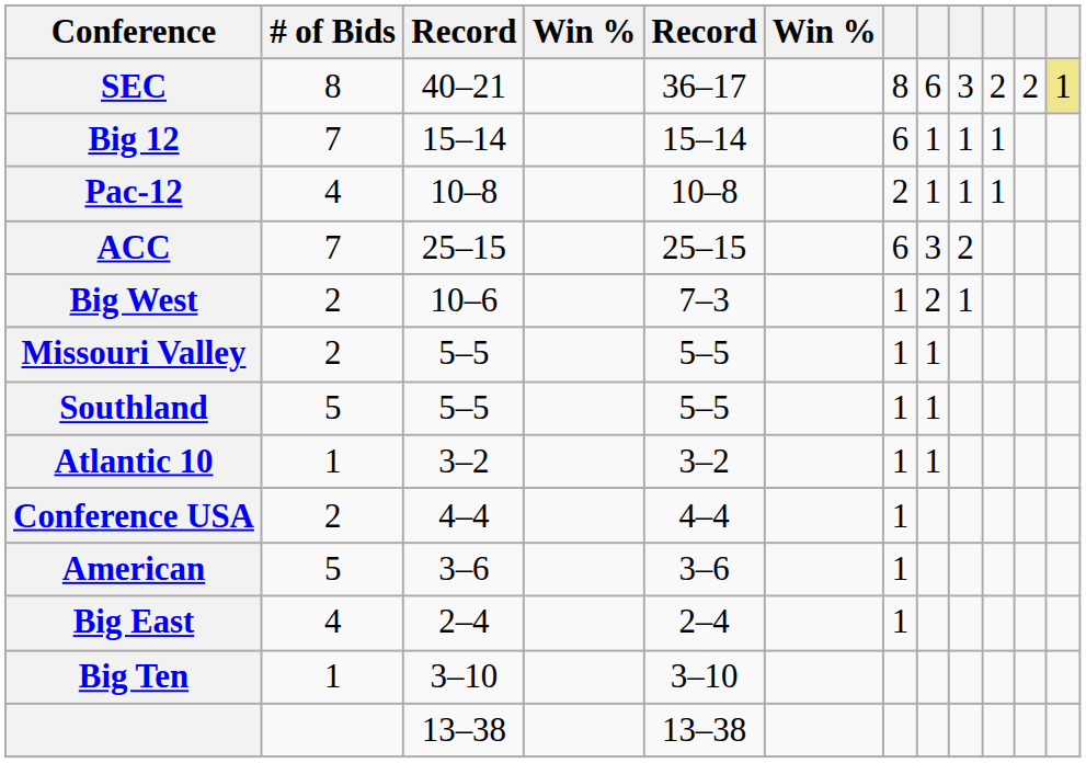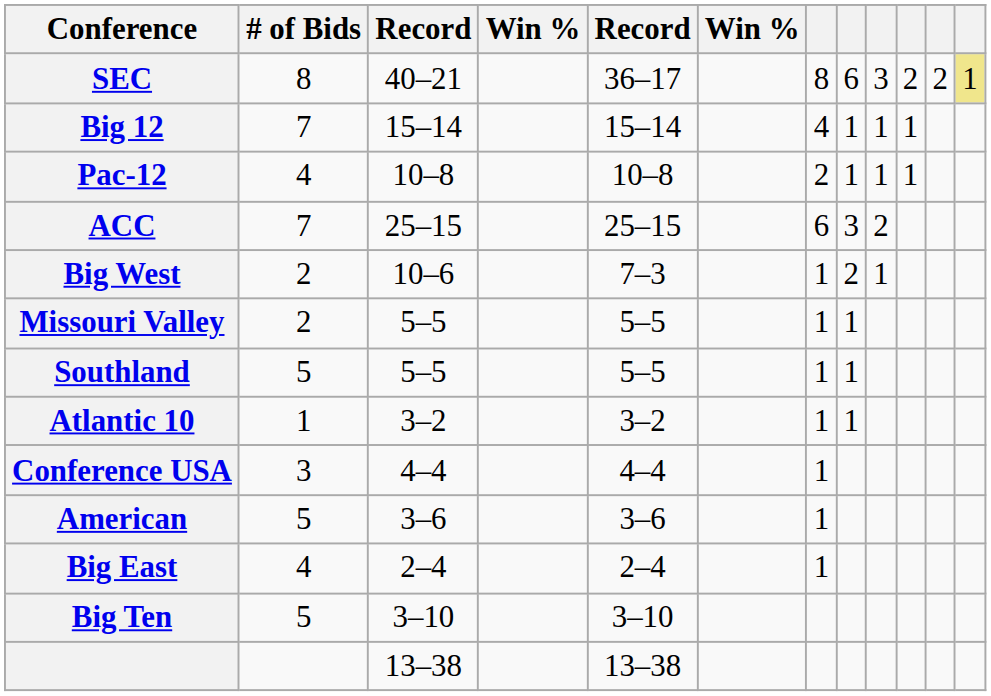Big 12 | column 7: 6 -> 4
Conference USA | # of Bids: 2 -> 3
Big Ten | # of Bids: 1 -> 5
